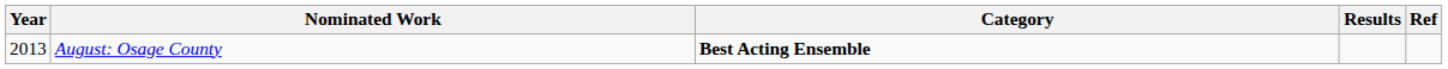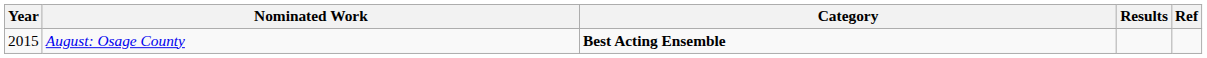August: Osage County | Year: 2013 -> 2015
